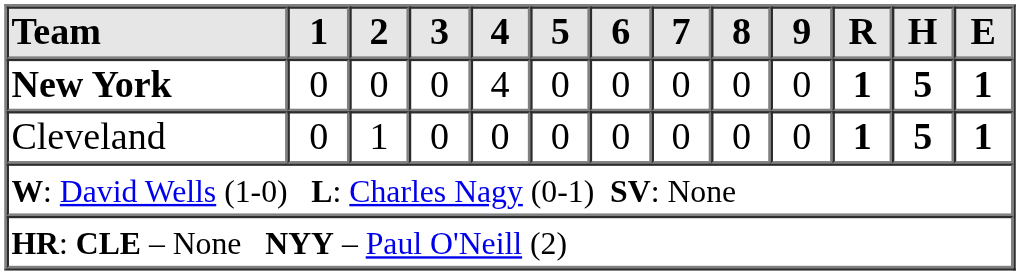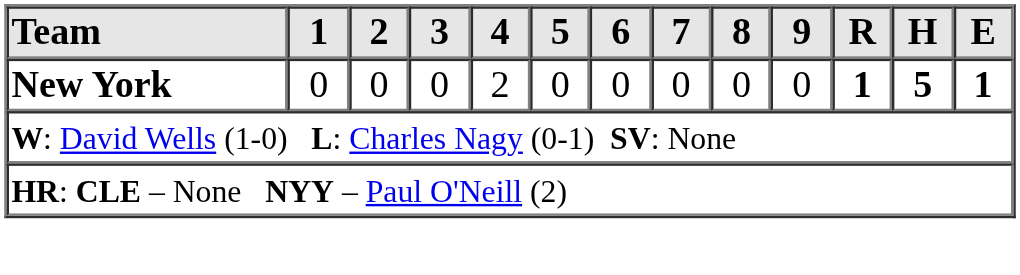New York | 4: 4 -> 2
- row: Cleveland | 0 | 1 | 0 | 0 | 0 | 0 | 0 | 0 | 0 | 1 | 5 | 1
